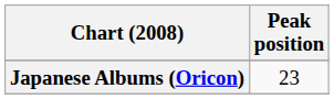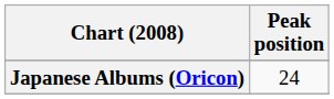Japanese Albums (Oricon) | Peak position: 23 -> 24
